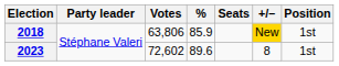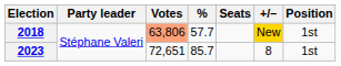2018 | Votes: no background -> lightsalmon background
2018 | %: 85.9 -> 57.7
2023 | Votes: 72,602 -> 72,651
2023 | %: 89.6 -> 85.7
